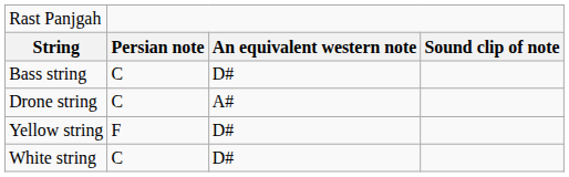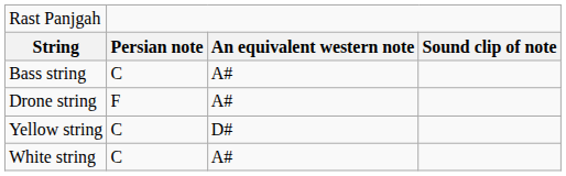Bass string | column 3: D# -> A#
Drone string | column 2: C -> F
Yellow string | column 2: F -> C
White string | column 3: D# -> A#
